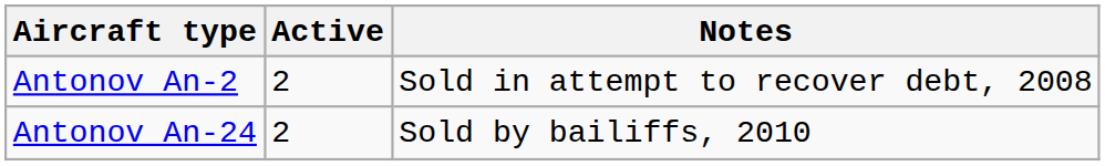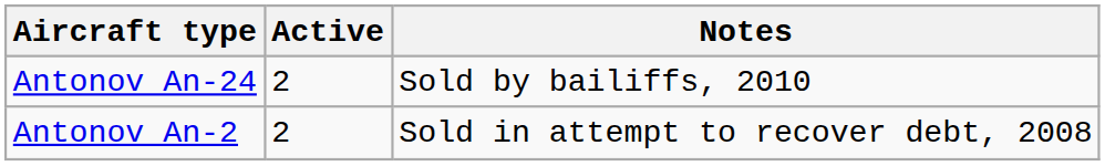rows swapped: Antonov An-2 <-> Antonov An-24
